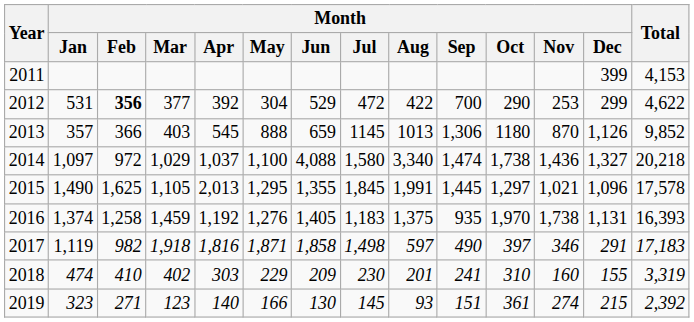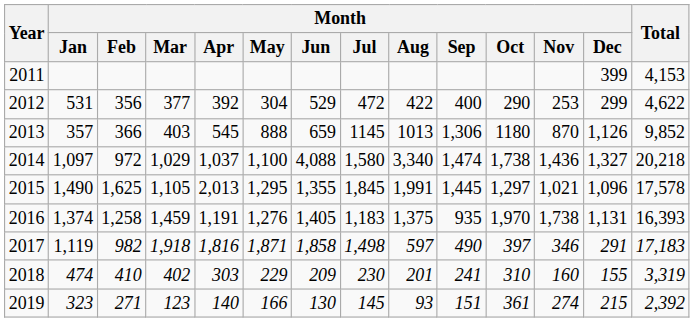2012 | Month / Feb: bold -> normal
2012 | Month / Sep: 700 -> 400
2016 | Month / Apr: 1,192 -> 1,191
